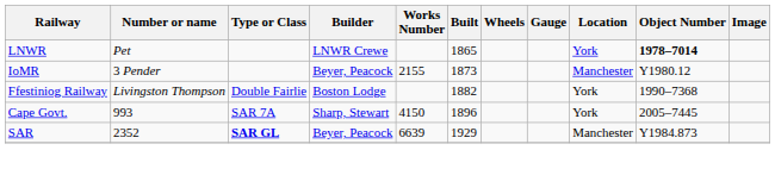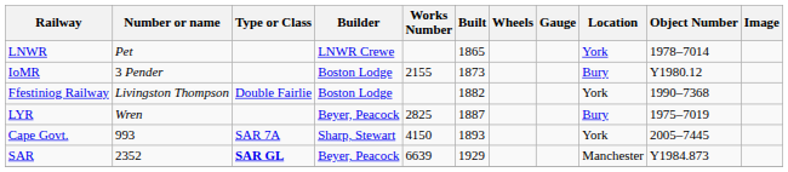LNWR | Object Number: bold -> normal
IoMR | Builder: Beyer, Peacock -> Boston Lodge
IoMR | Location: Manchester -> Bury
+ row: LYR | Wren | Beyer, Peacock | 2825 | 1887 | Bury | 1975–7019
Cape Govt. | Built: 1896 -> 1893
